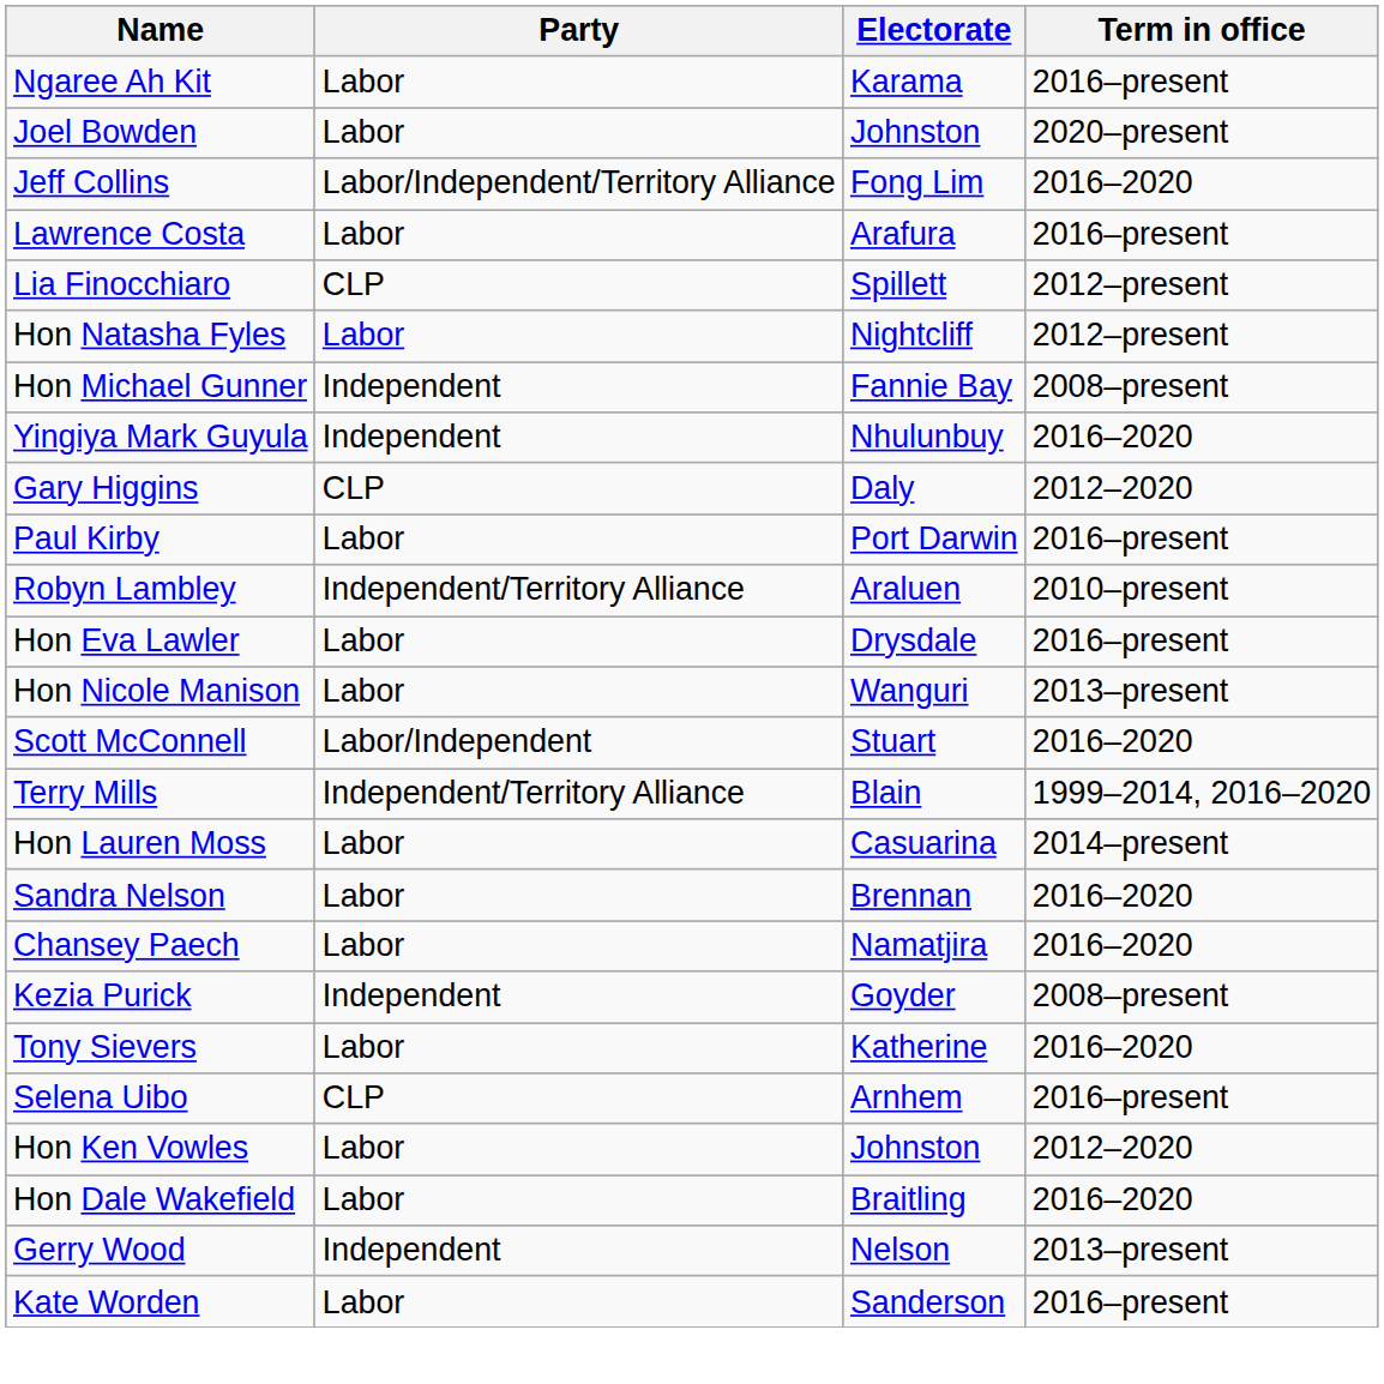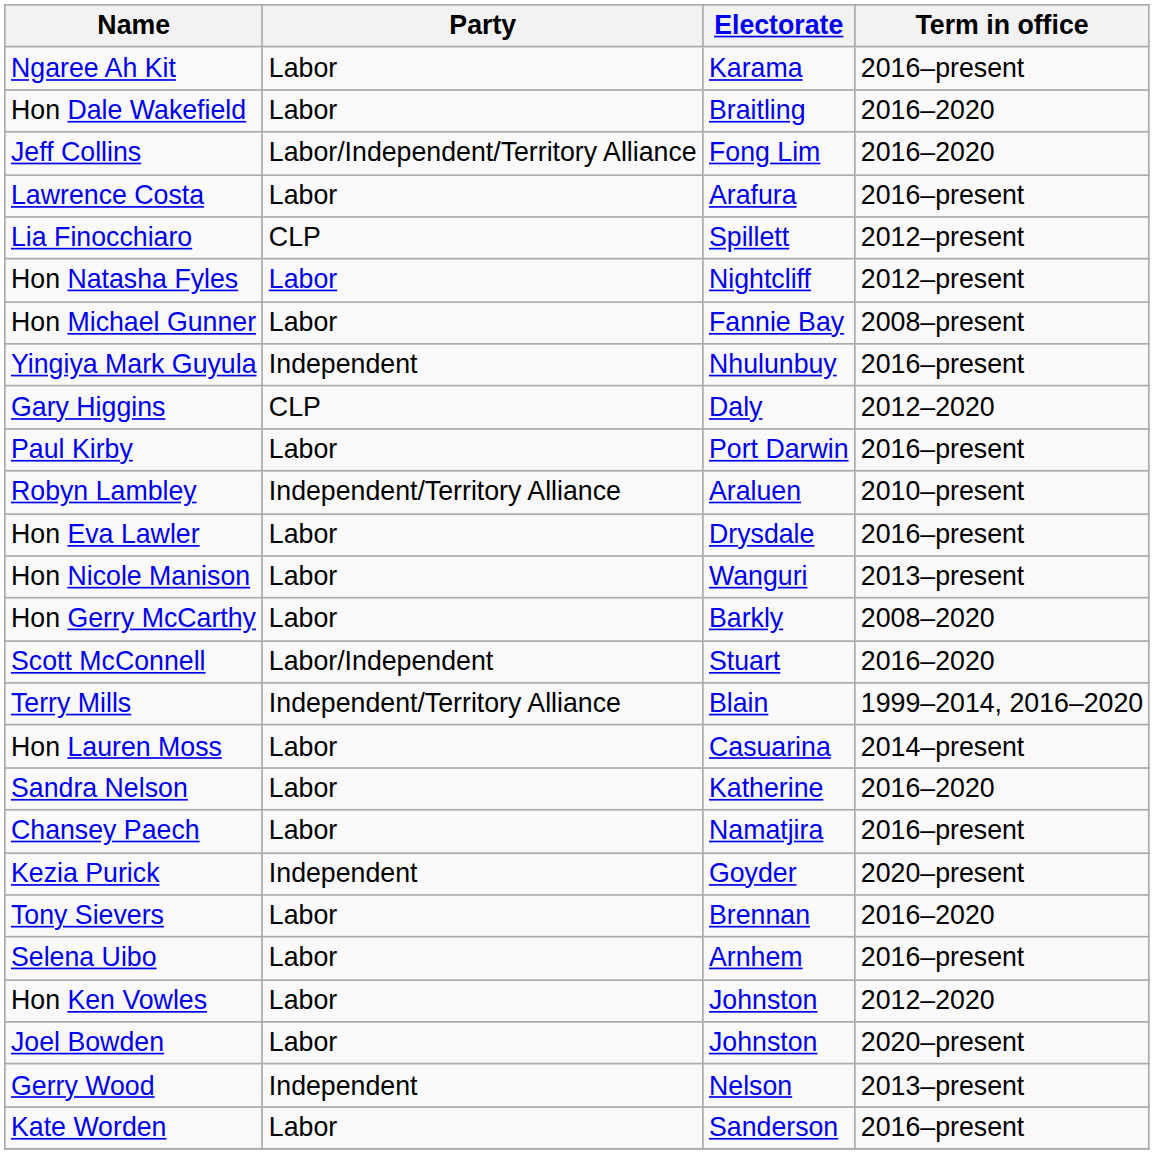rows swapped: Joel Bowden <-> Hon Dale Wakefield
Hon Michael Gunner | Party: Independent -> Labor
Yingiya Mark Guyula | Term in office: 2016–2020 -> 2016–present
+ row: Hon Gerry McCarthy | Labor | Barkly | 2008–2020
Sandra Nelson | Electorate: Brennan -> Katherine
Chansey Paech | Term in office: 2016–2020 -> 2016–present
Kezia Purick | Term in office: 2008–present -> 2020–present
Tony Sievers | Electorate: Katherine -> Brennan
Selena Uibo | Party: CLP -> Labor
